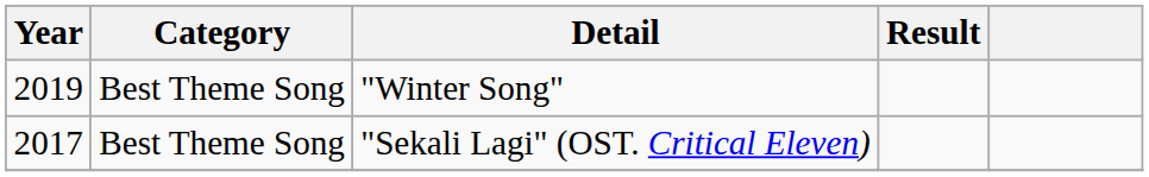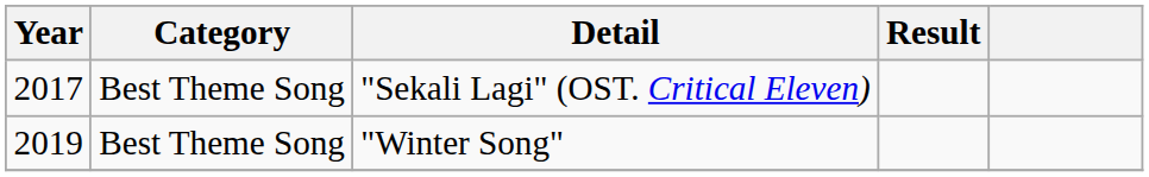rows swapped: "Sekali Lagi" (OST. Critical Eleven) <-> "Winter Song"
